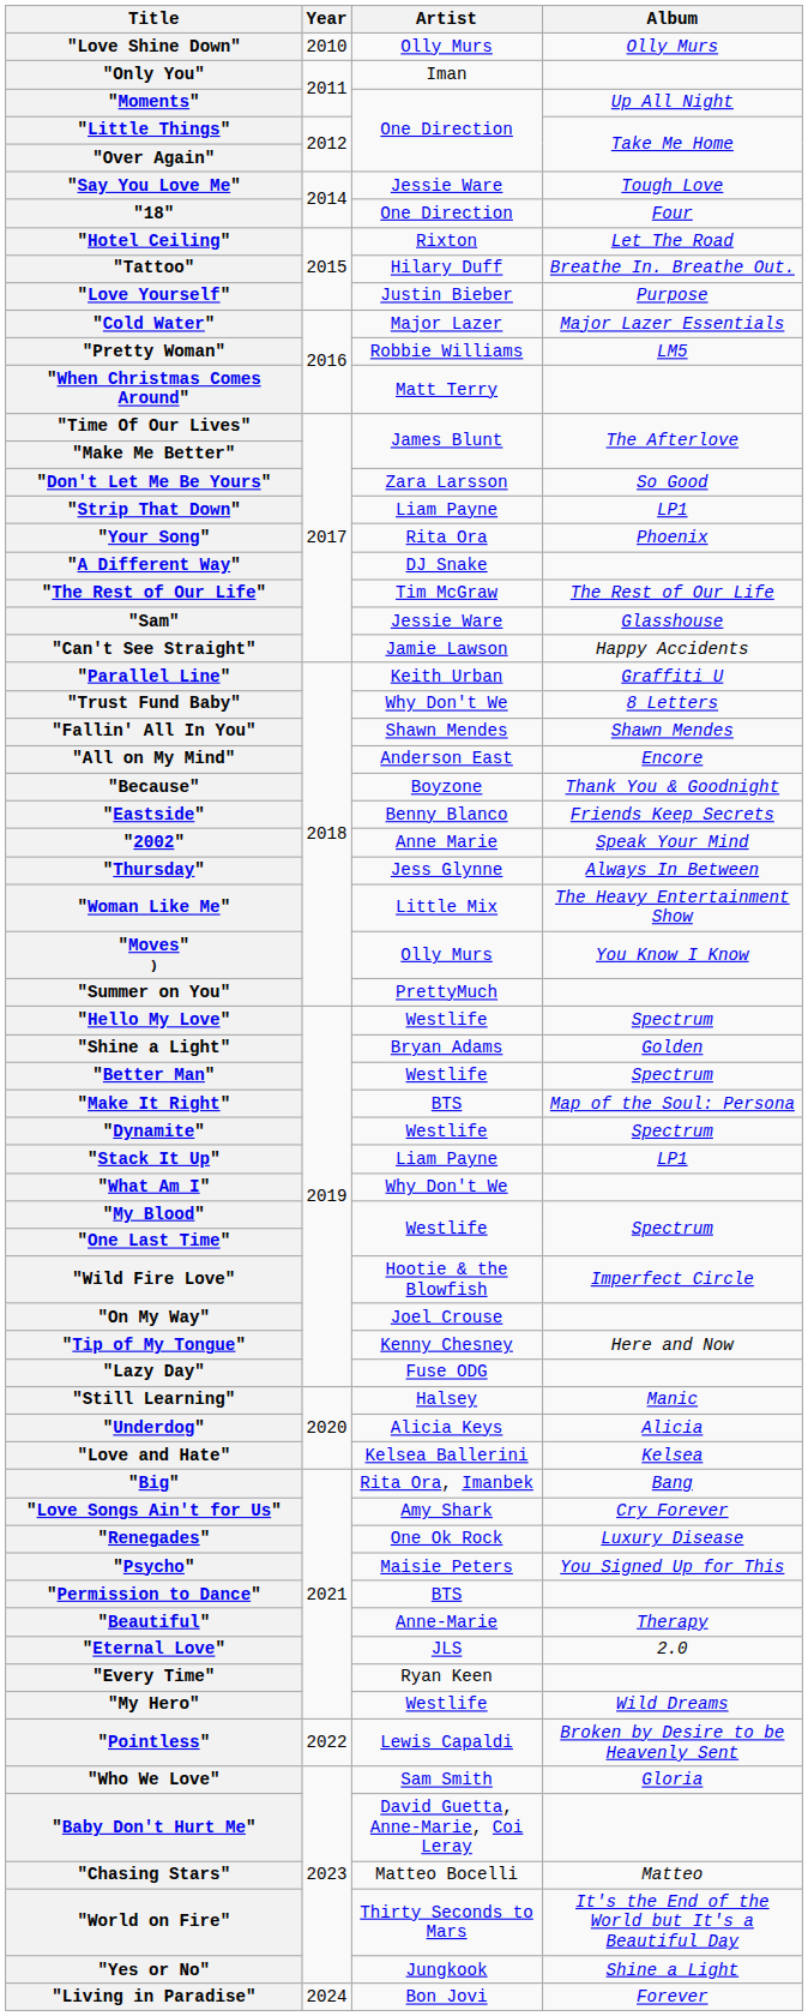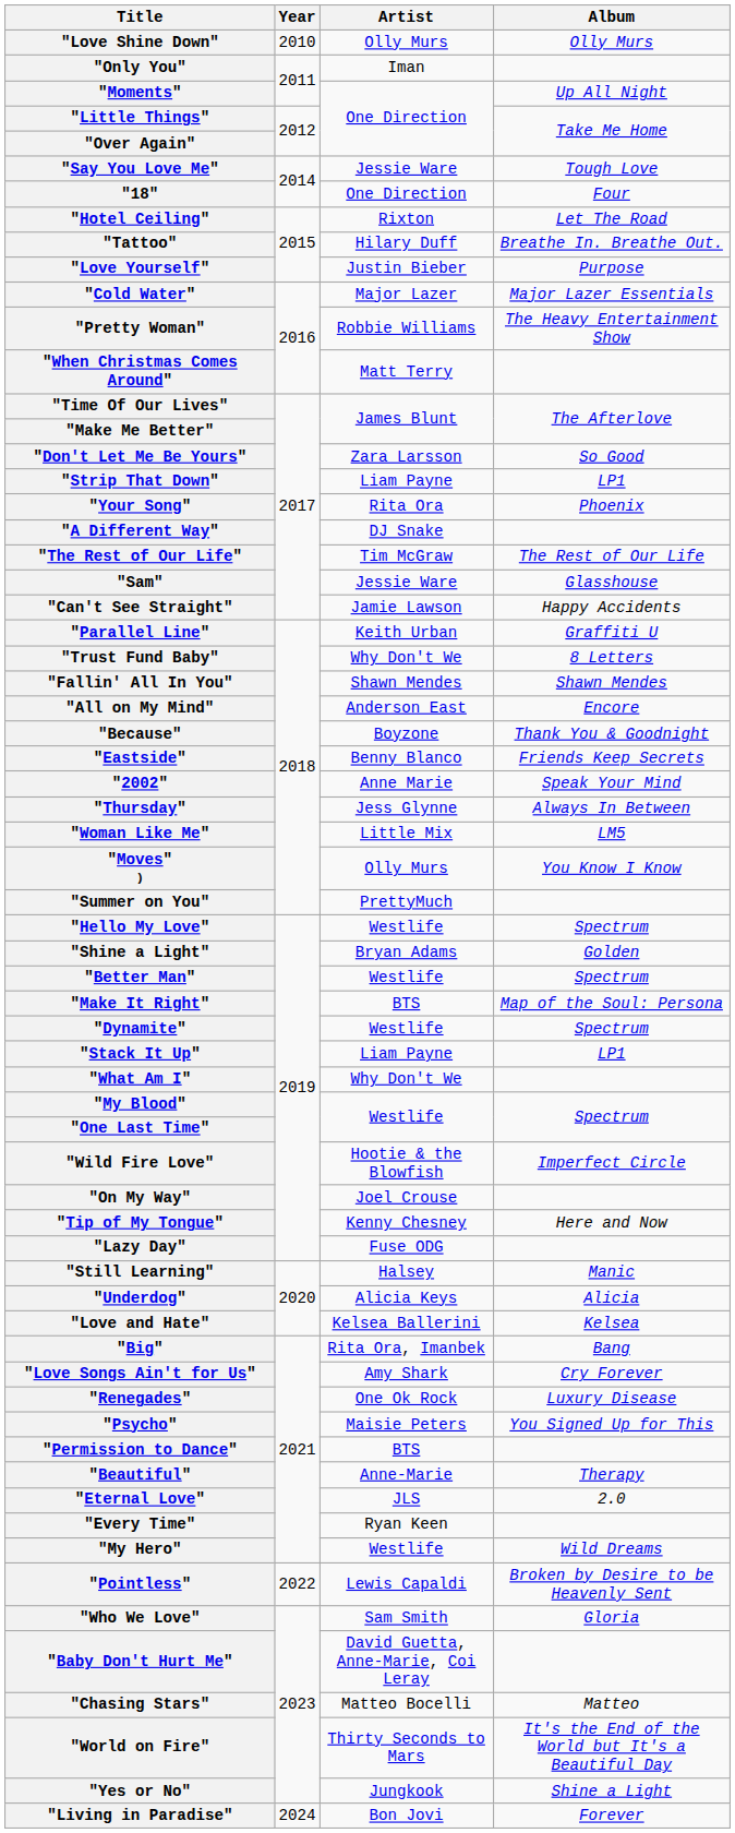"Pretty Woman" | Album: LM5 -> The Heavy Entertainment Show
"Woman Like Me" | Album: The Heavy Entertainment Show -> LM5
